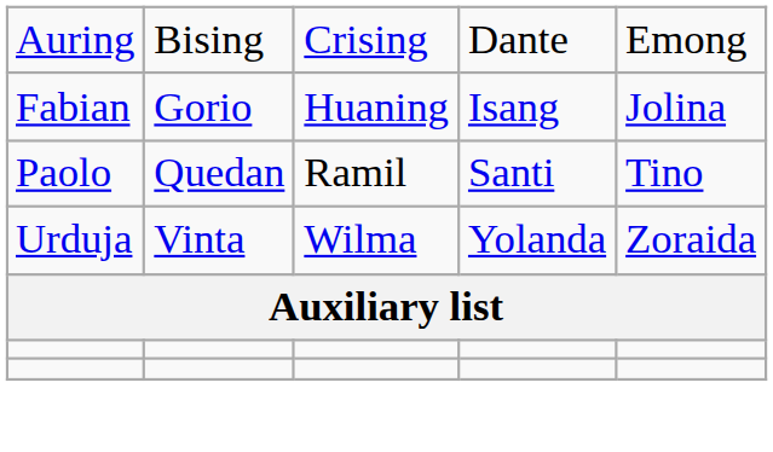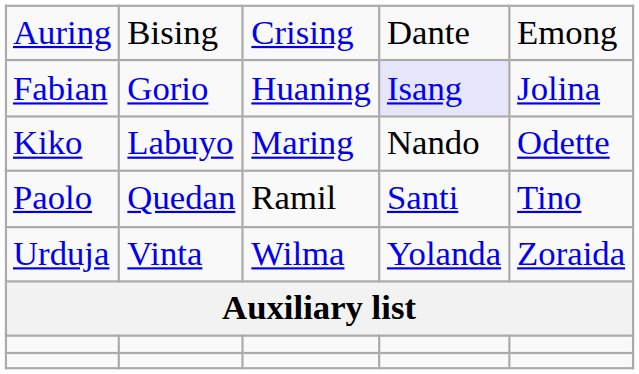Fabian | column 4: no background -> lavender background
+ row: Kiko | Labuyo | Maring | Nando | Odette
